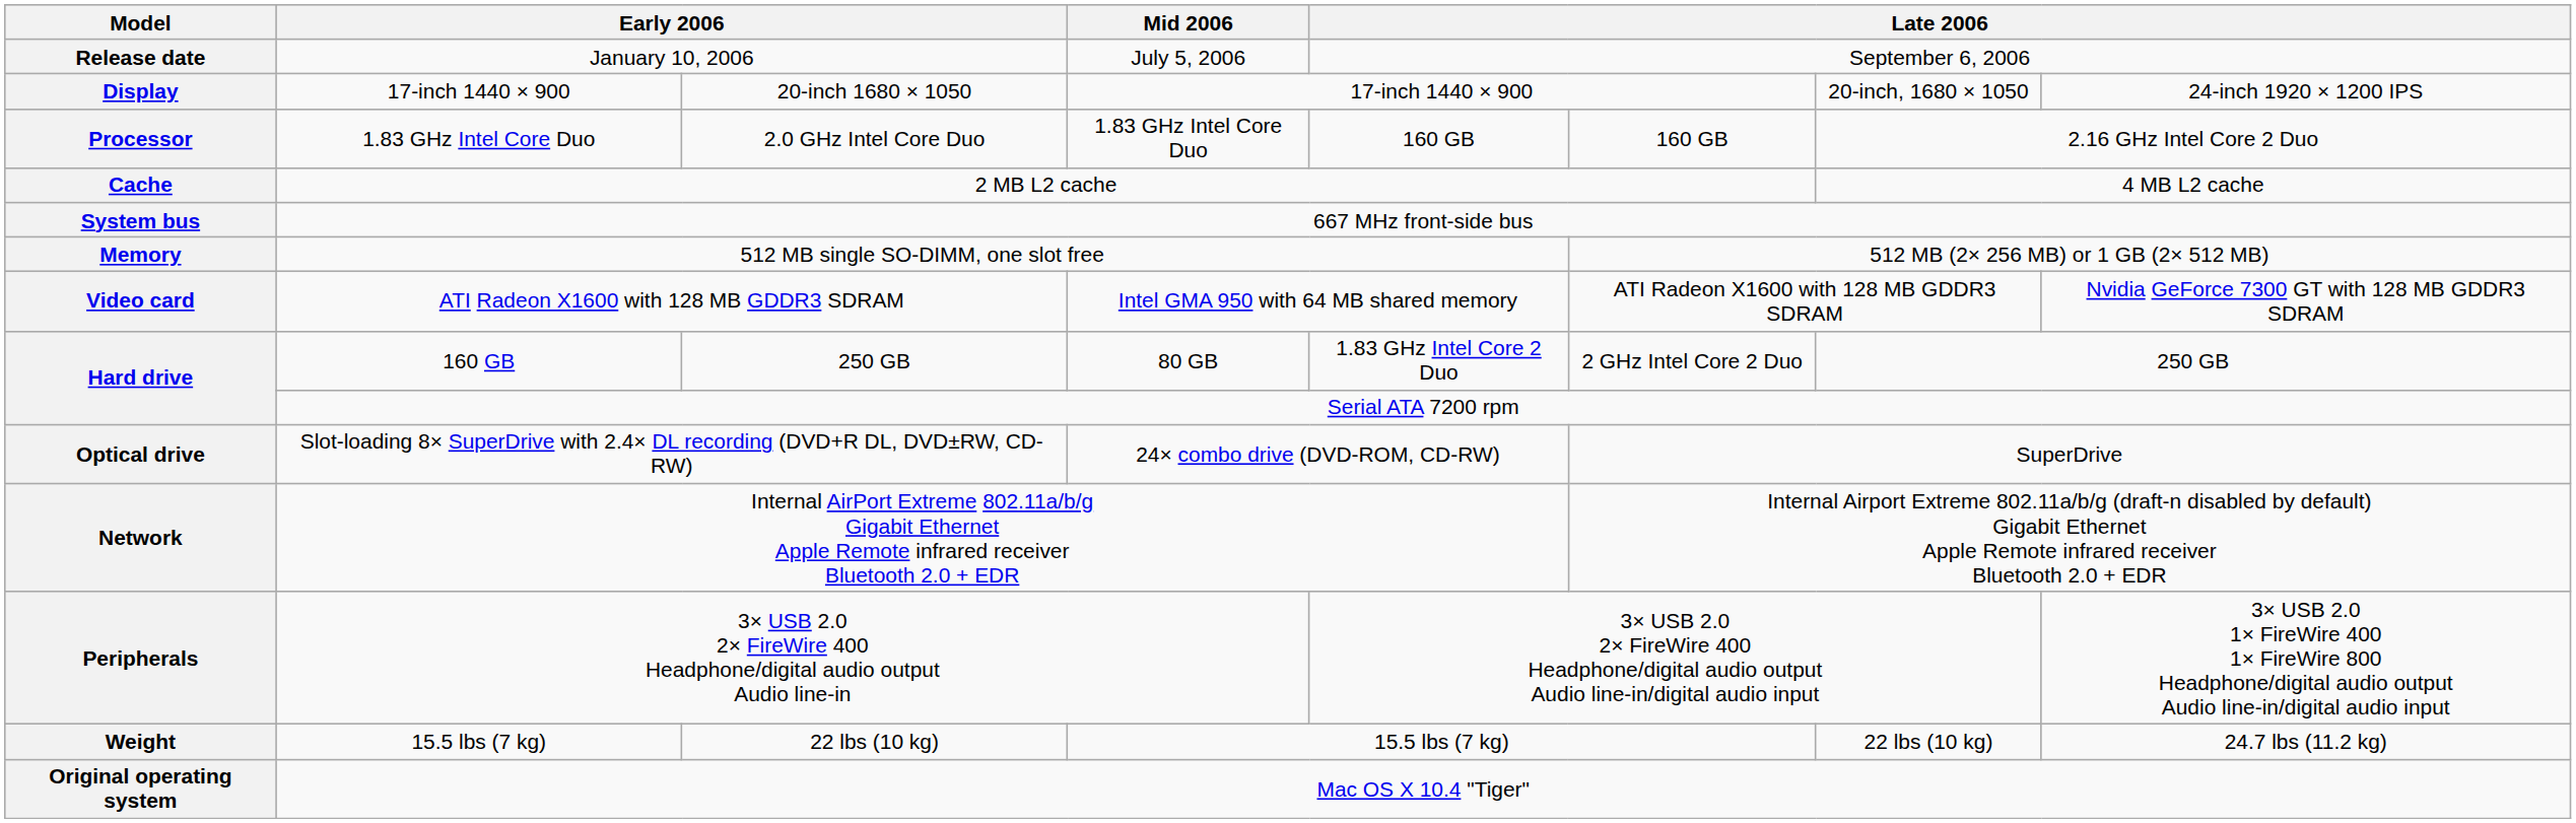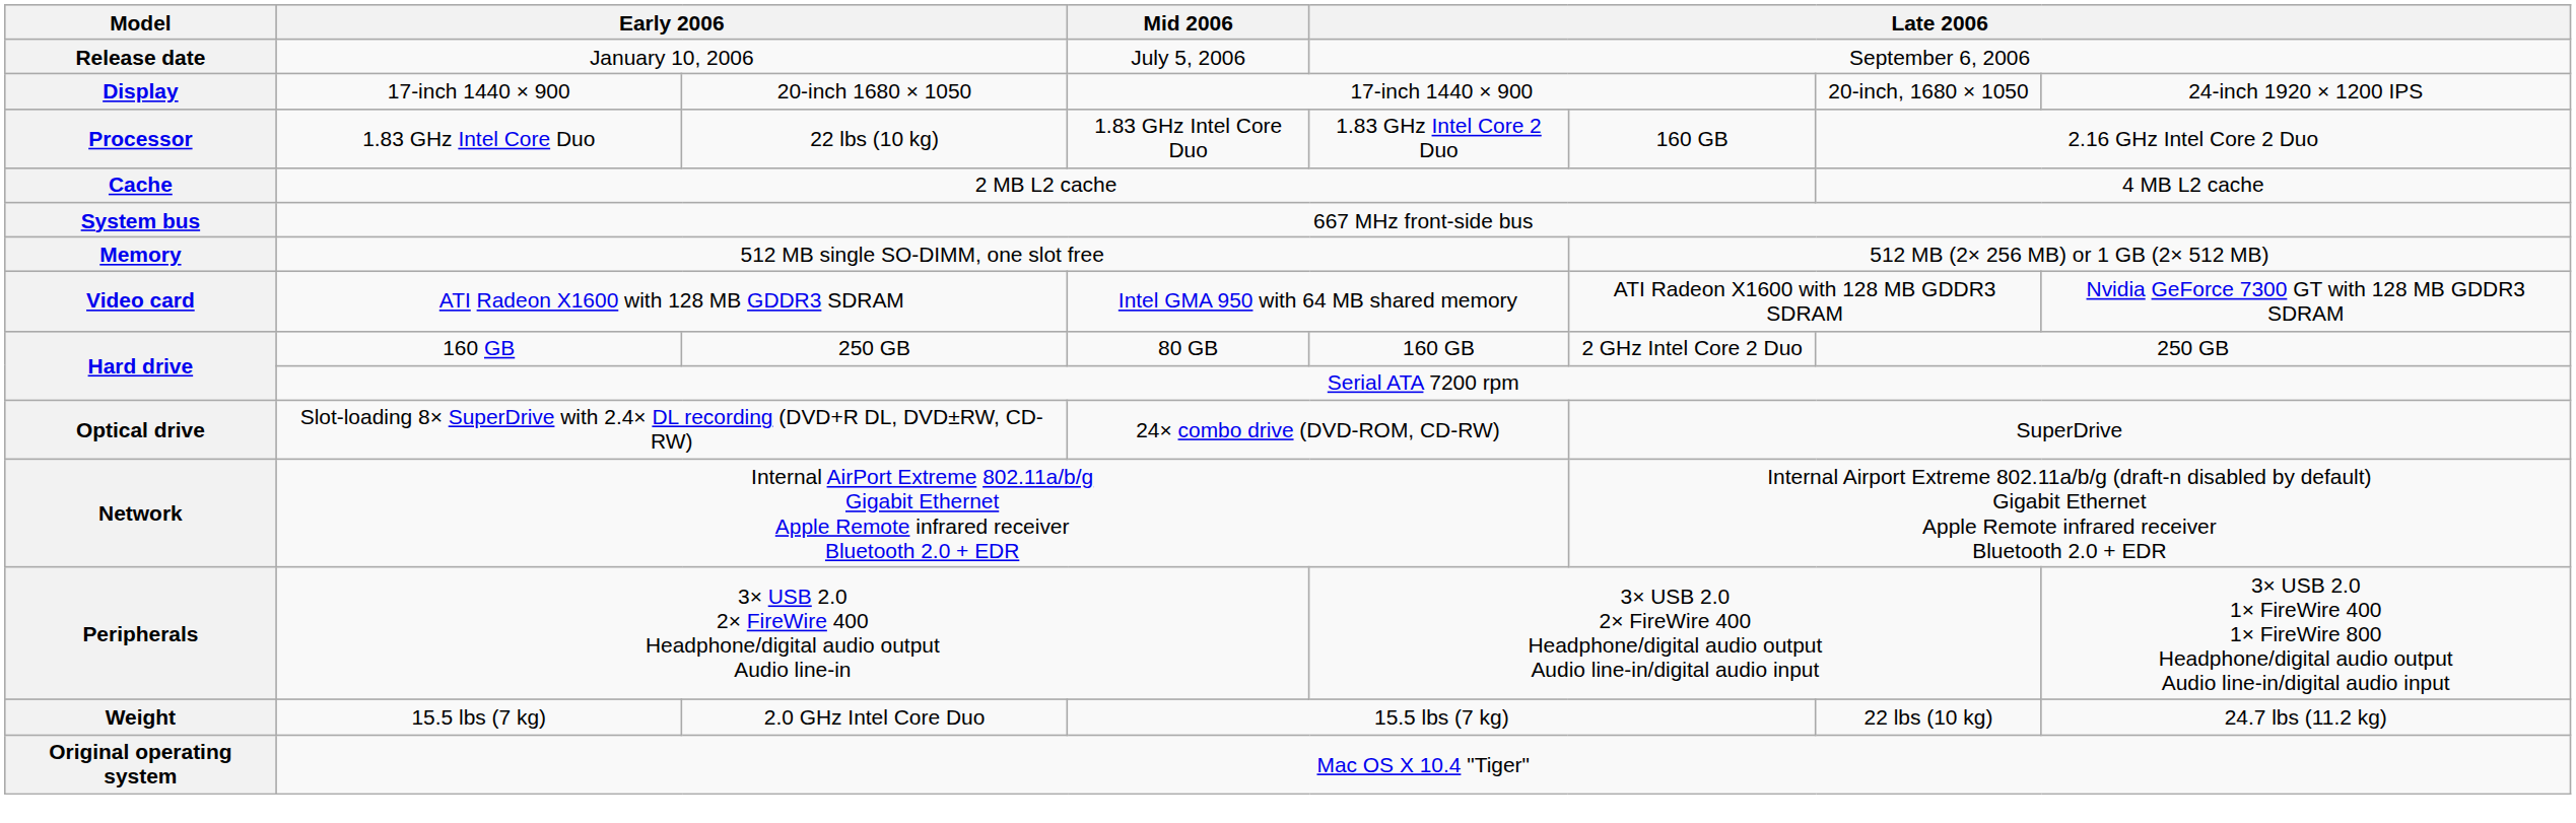Processor | column 3: 2.0 GHz Intel Core Duo -> 22 lbs (10 kg)
Processor | column 5: 160 GB -> 1.83 GHz Intel Core 2 Duo
Hard drive / 160 GB | column 5: 1.83 GHz Intel Core 2 Duo -> 160 GB
Weight | column 3: 22 lbs (10 kg) -> 2.0 GHz Intel Core Duo
